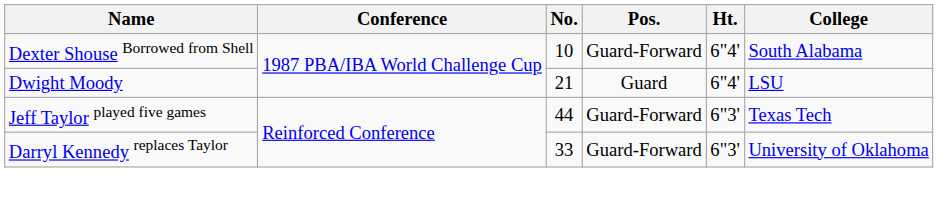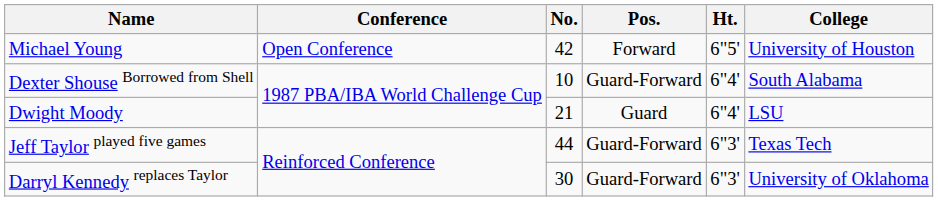+ row: Michael Young | Open Conference | 42 | Forward | 6"5' | University of Houston
Darryl Kennedy replaces Taylor | No.: 33 -> 30
